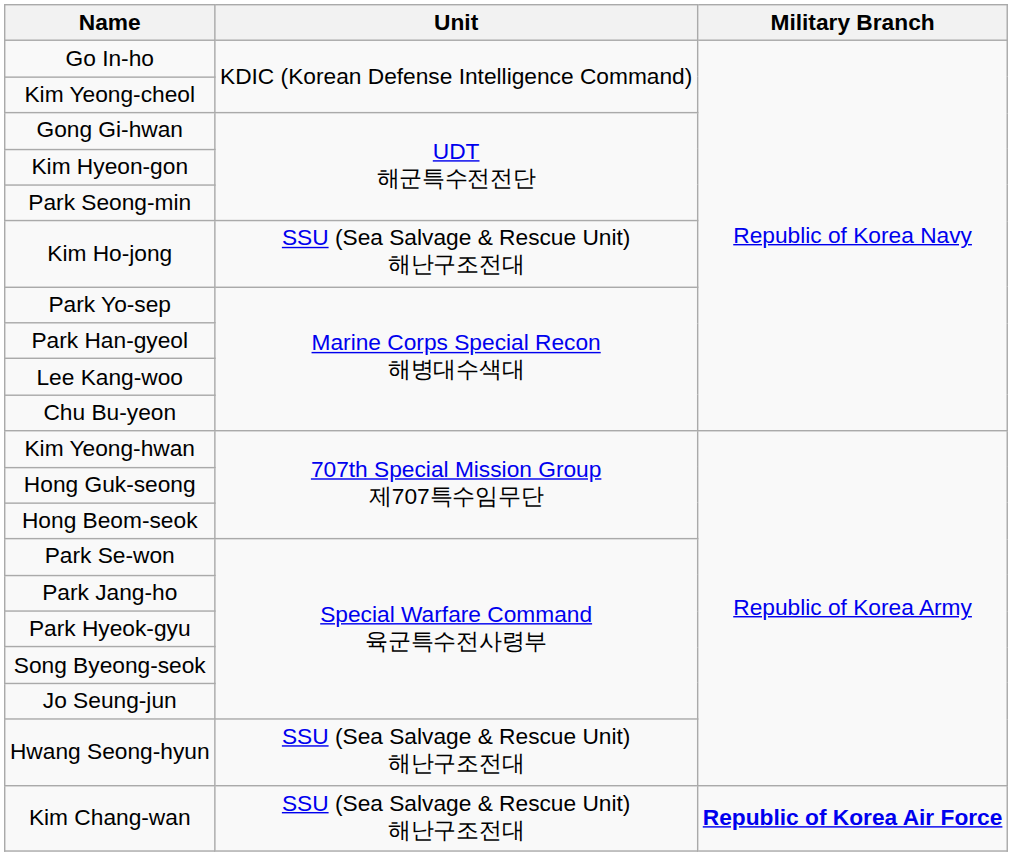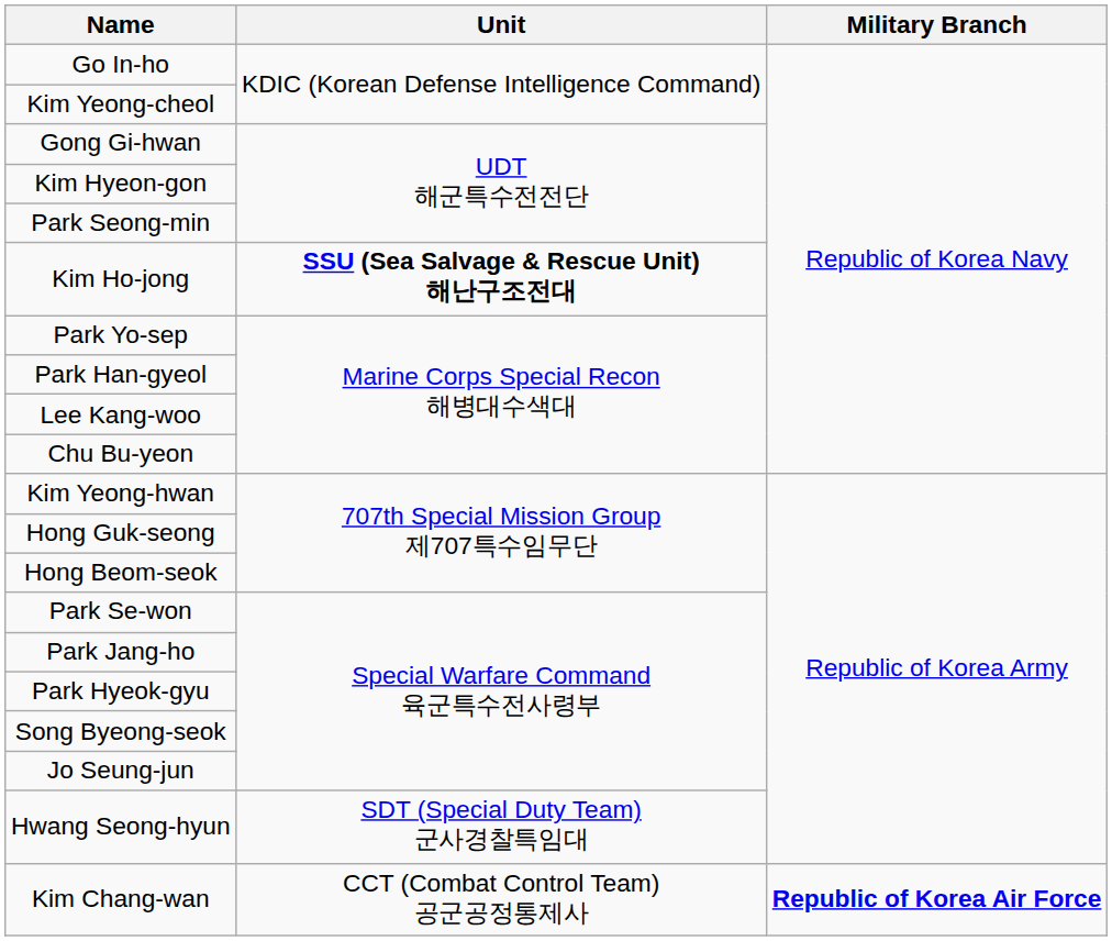Kim Ho-jong | Unit: normal -> bold
Hwang Seong-hyun | Unit: SSU (Sea Salvage & Rescue Unit) 해난구조전대 -> SDT (Special Duty Team) 군사경찰특임대
Kim Chang-wan | Unit: SSU (Sea Salvage & Rescue Unit) 해난구조전대 -> CCT (Combat Control Team) 공군공정통제사
